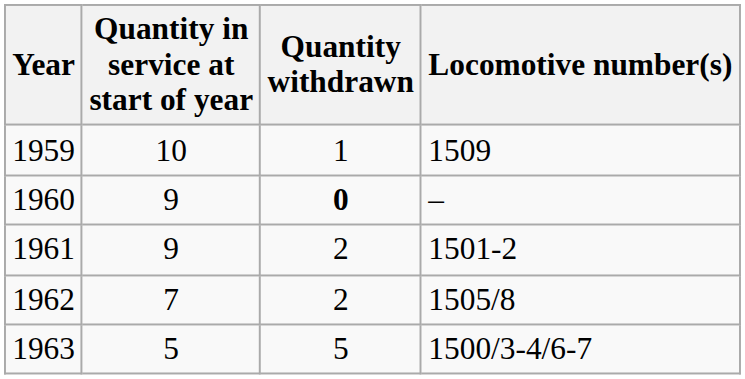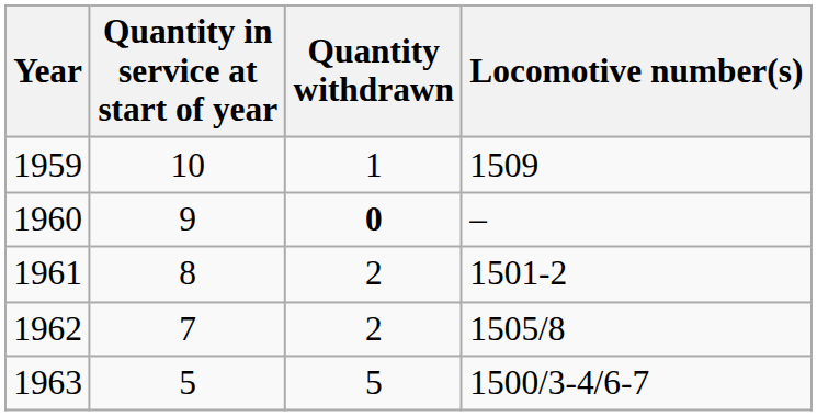1961 | Quantity in service at start of year: 9 -> 8
